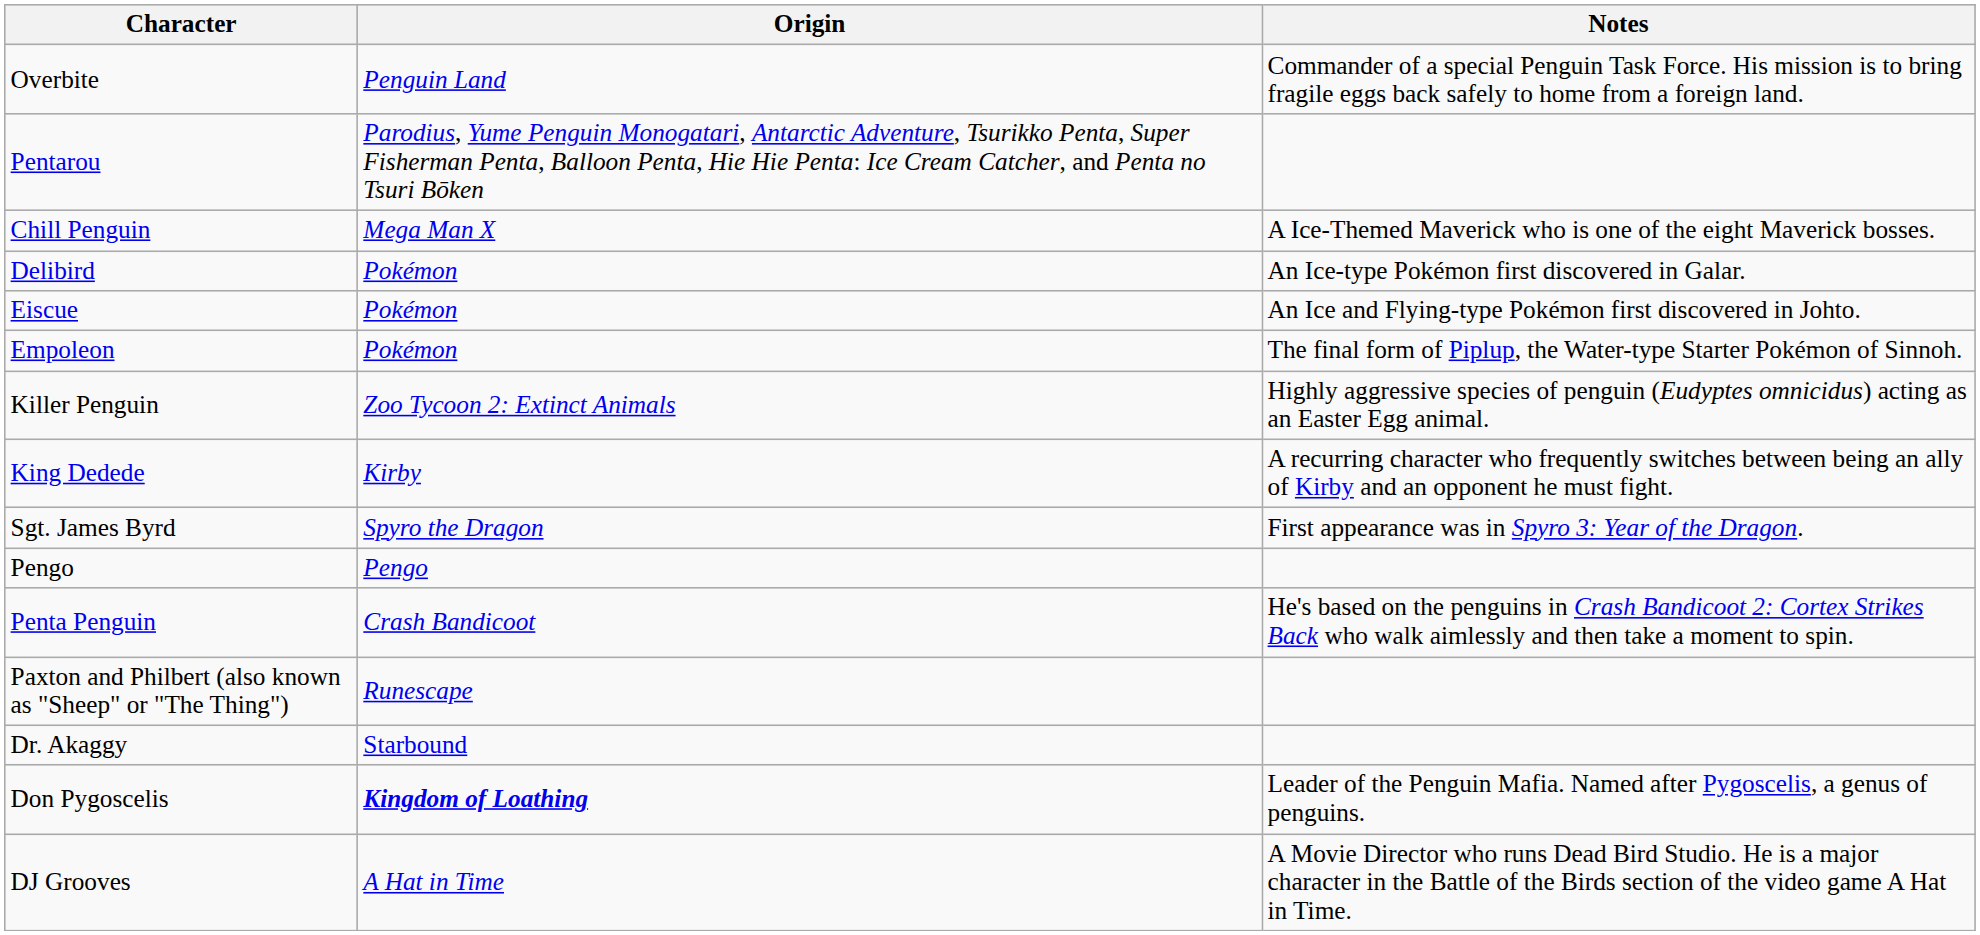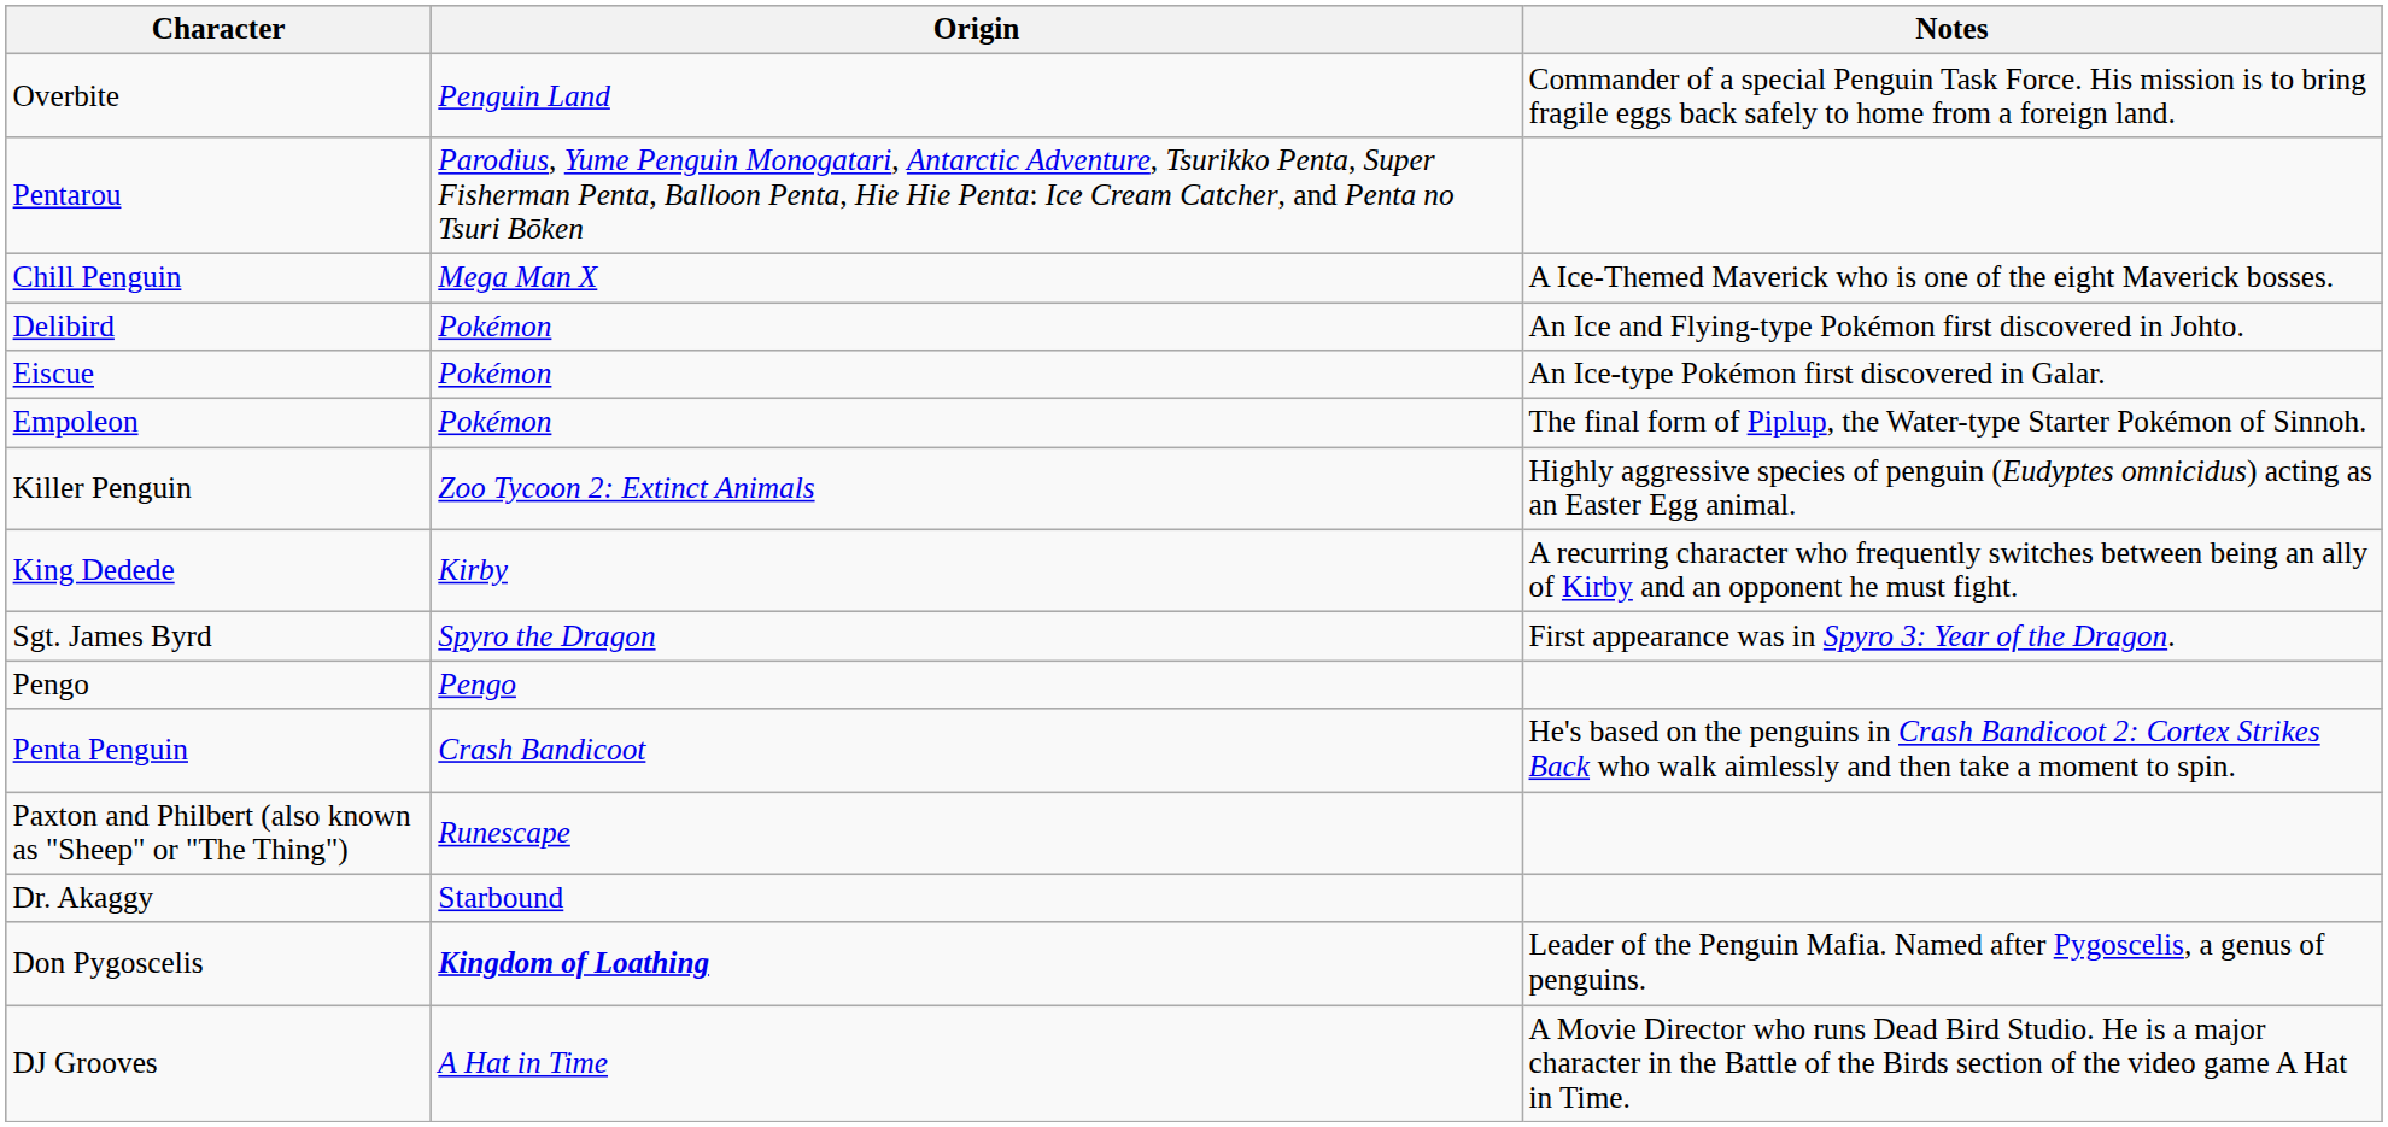Delibird | Notes: An Ice-type Pokémon first discovered in Galar. -> An Ice and Flying-type Pokémon first discovered in Johto.
Eiscue | Notes: An Ice and Flying-type Pokémon first discovered in Johto. -> An Ice-type Pokémon first discovered in Galar.
